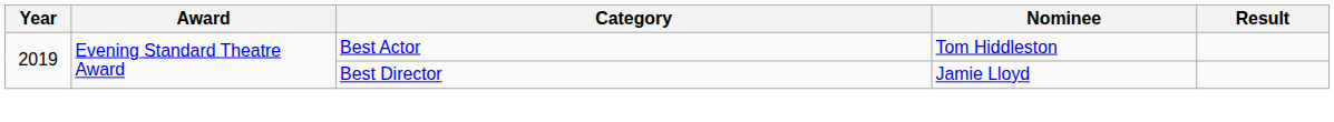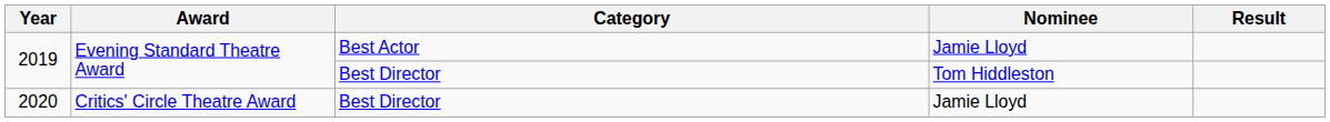2019 / Best Actor | Nominee: Tom Hiddleston -> Jamie Lloyd
2019 / Best Director | Nominee: Jamie Lloyd -> Tom Hiddleston
+ row: 2020 | Critics' Circle Theatre Award | Best Director | Jamie Lloyd
